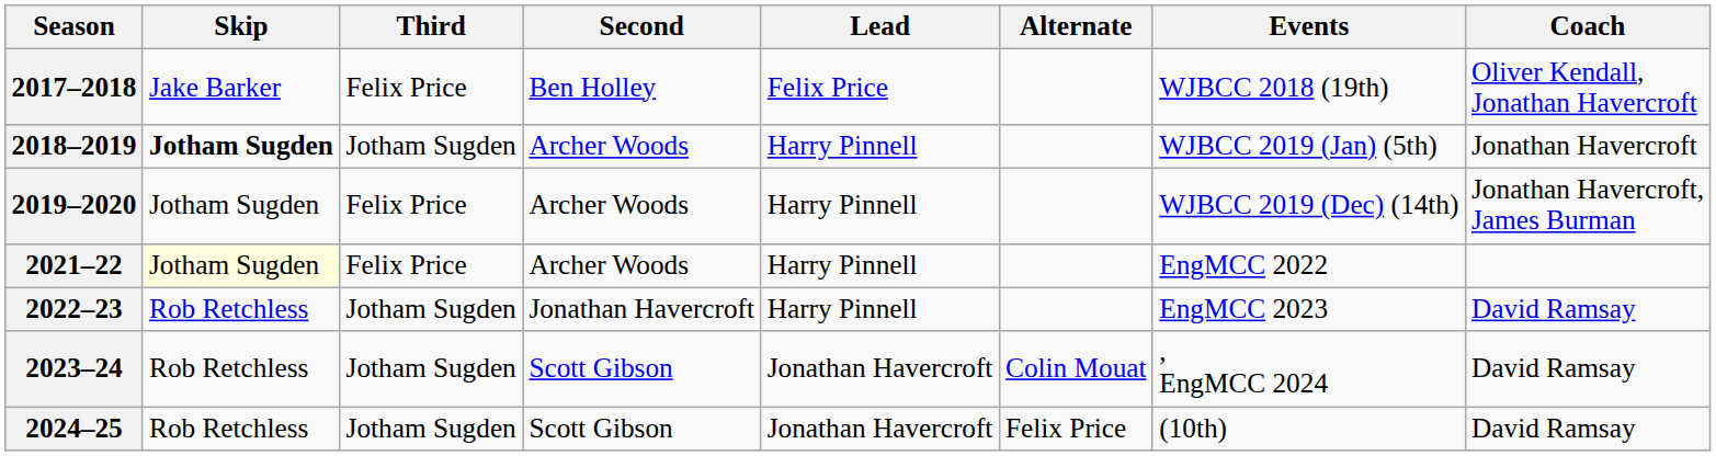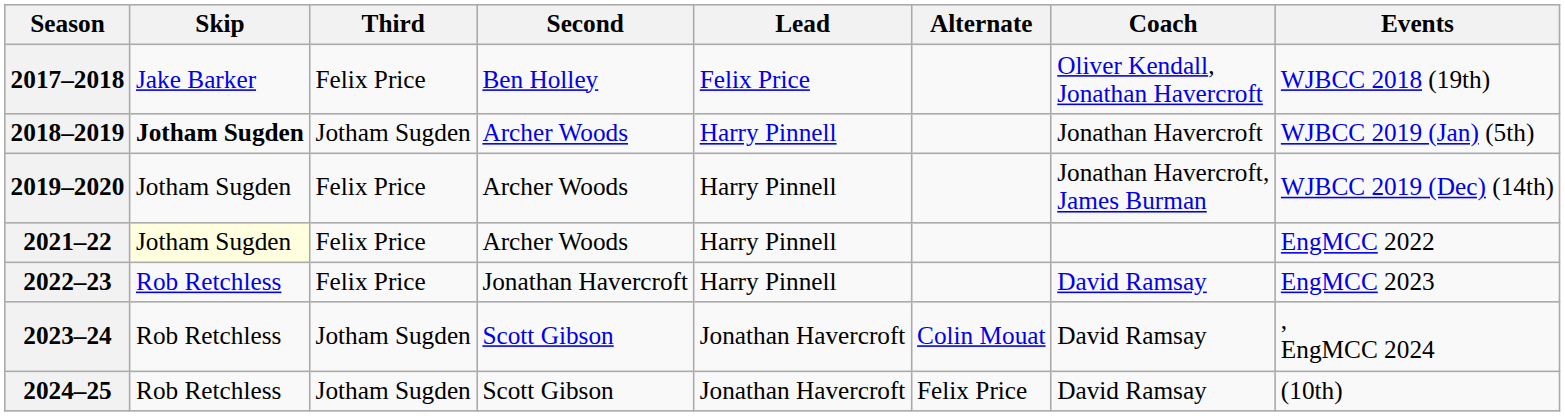columns swapped: Coach <-> Events
2022–23 | Third: Jotham Sugden -> Felix Price
